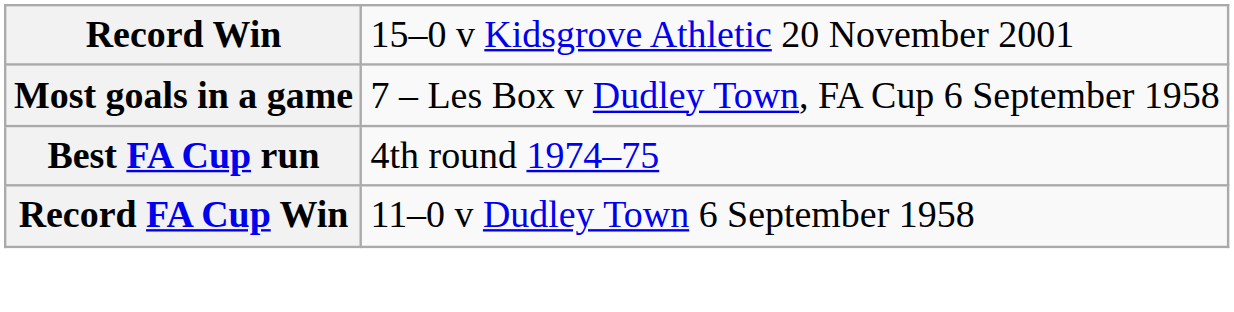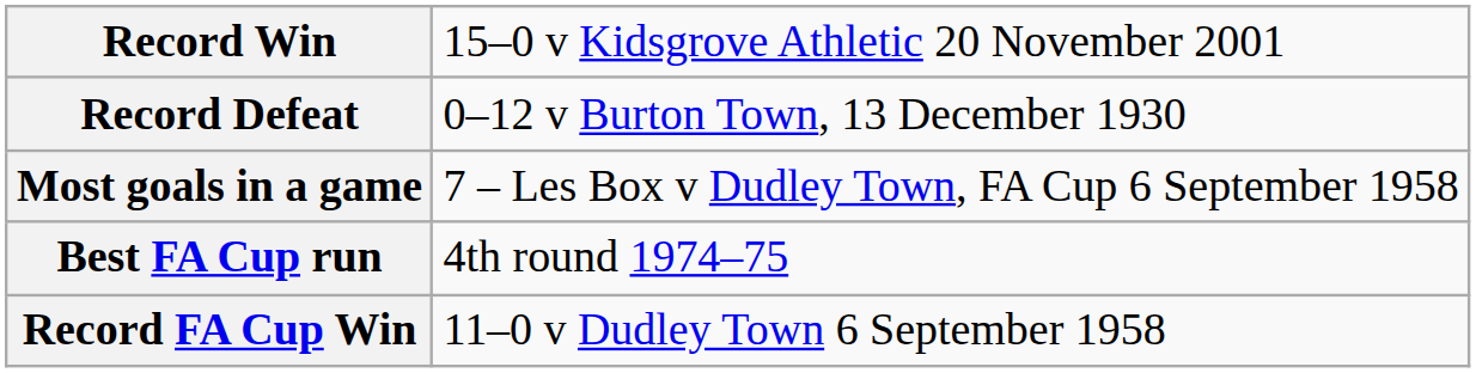+ row: Record Defeat | 0–12 v Burton Town, 13 December 1930
